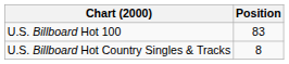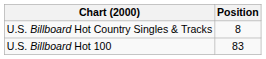rows swapped: U.S. Billboard Hot Country Singles & Tracks <-> U.S. Billboard Hot 100
